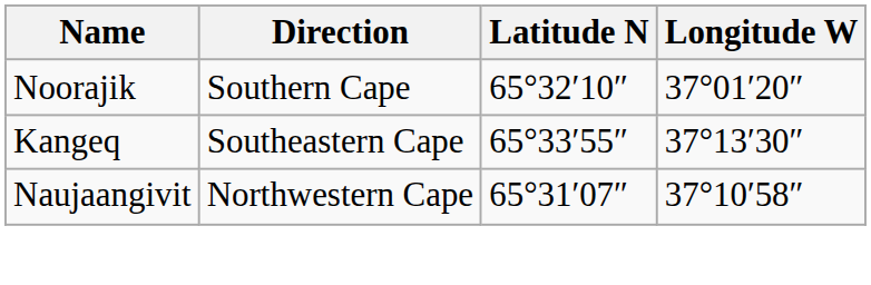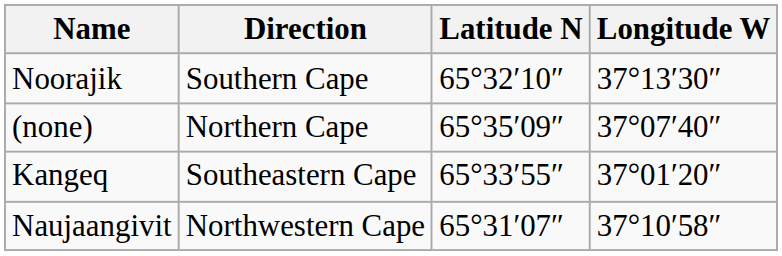Noorajik | Longitude W: 37°01′20″ -> 37°13′30″
+ row: (none) | Northern Cape | 65°35′09″ | 37°07′40″
Kangeq | Longitude W: 37°13′30″ -> 37°01′20″
